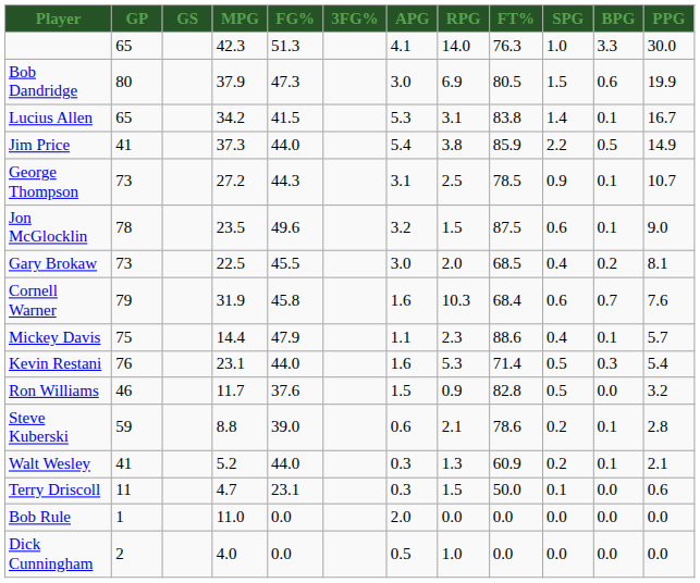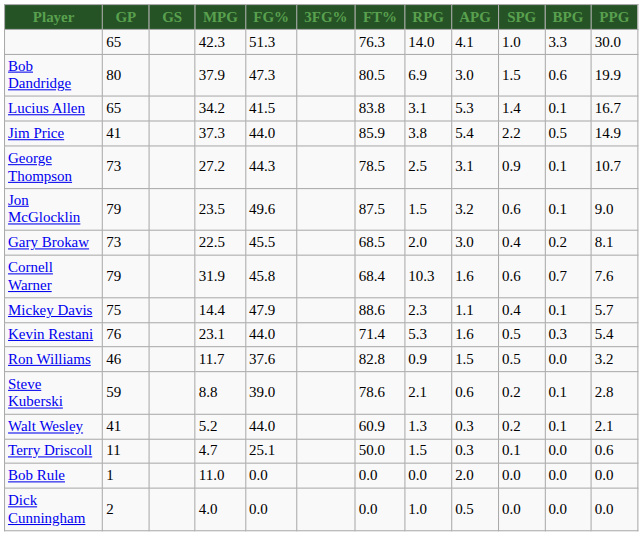columns swapped: FT% <-> APG
Jon McGlocklin | GP: 78 -> 79
Terry Driscoll | FG%: 23.1 -> 25.1
